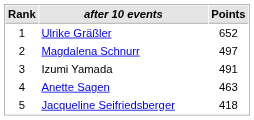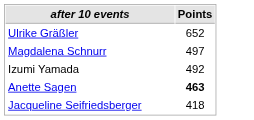- column: Rank | 1 | 2 | 3 | 4 | 5
Izumi Yamada | Points: 491 -> 492
Anette Sagen | Points: normal -> bold
